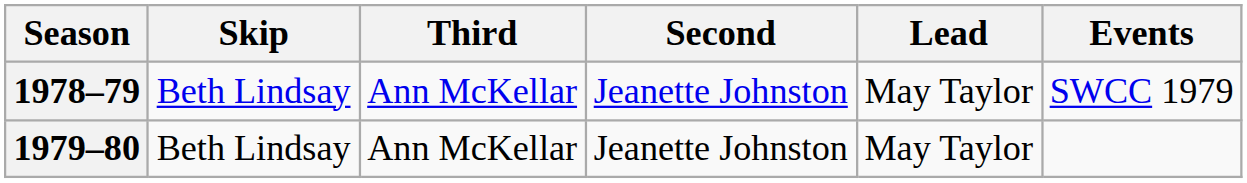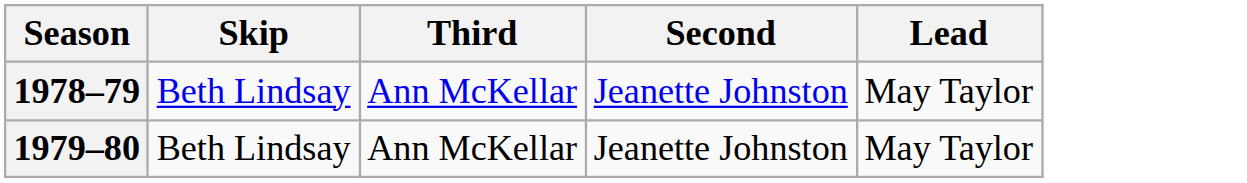- column: Events | SWCC 1979
